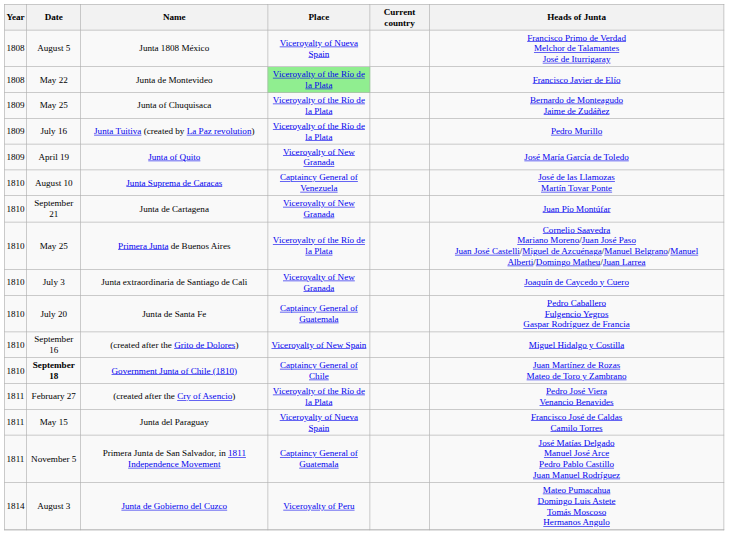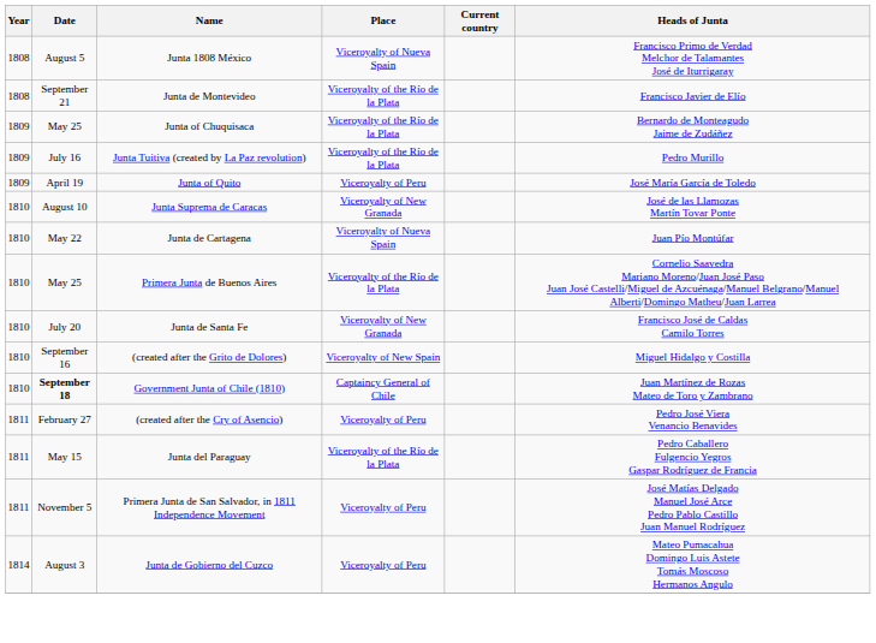Junta de Montevideo | Date: May 22 -> September 21
Junta de Montevideo | Place: lightgreen background -> no background
Junta of Quito | Place: Viceroyalty of New Granada -> Viceroyalty of Peru
Junta Suprema de Caracas | Place: Captaincy General of Venezuela -> Viceroyalty of New Granada
Junta de Cartagena | Date: September 21 -> May 22
Junta de Cartagena | Place: Viceroyalty of New Granada -> Viceroyalty of Nueva Spain
- row: 1810 | July 3 | Junta extraordinaria de Santiago de Cali | Viceroyalty of New Granada | Joaquín de Caycedo y Cuero
Junta de Santa Fe | Place: Captaincy General of Guatemala -> Viceroyalty of New Granada
Junta de Santa Fe | Heads of Junta: Pedro Caballero Fulgencio Yegros Gaspar Rodríguez de Francia -> Francisco José de Caldas Camilo Torres
(created after the Cry of Asencio) | Place: Viceroyalty of the Río de la Plata -> Viceroyalty of Peru
Junta del Paraguay | Place: Viceroyalty of Nueva Spain -> Viceroyalty of the Río de la Plata
Junta del Paraguay | Heads of Junta: Francisco José de Caldas Camilo Torres -> Pedro Caballero Fulgencio Yegros Gaspar Rodríguez de Francia
Primera Junta de San Salvador, in 1811 Independence Movement | Place: Captaincy General of Guatemala -> Viceroyalty of Peru
